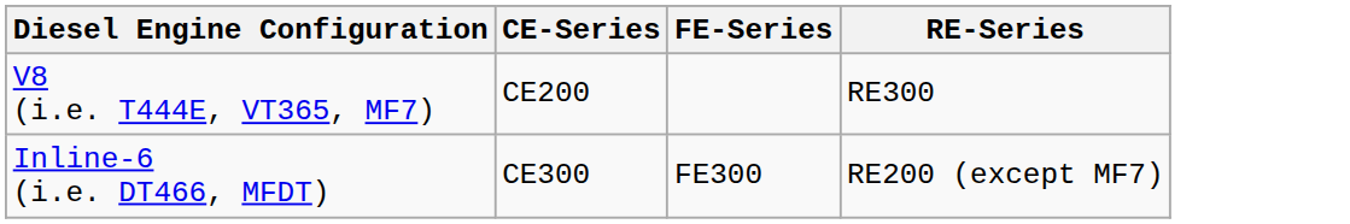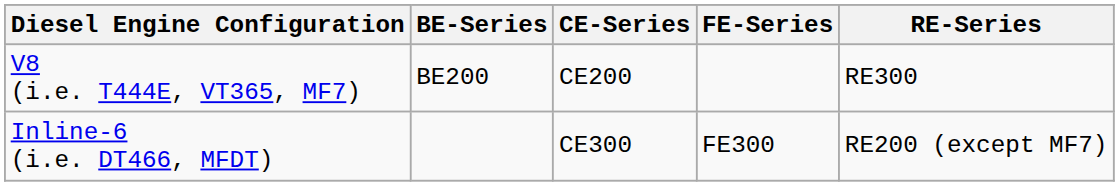+ column: BE-Series | BE200
